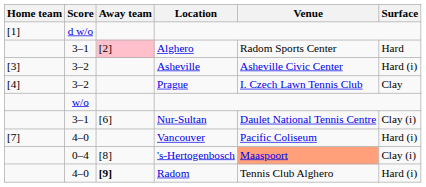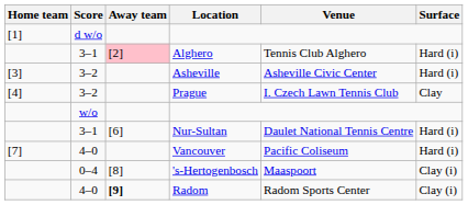Alghero | Venue: Radom Sports Center -> Tennis Club Alghero
Alghero | Surface: Hard -> Hard (i)
Nur-Sultan | Surface: Clay (i) -> Hard (i)
's-Hertogenbosch | Venue: lightsalmon background -> no background
Radom | Venue: Tennis Club Alghero -> Radom Sports Center
Radom | Surface: Hard (i) -> Clay (i)
